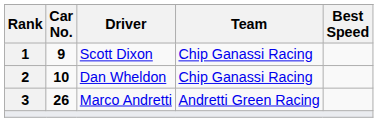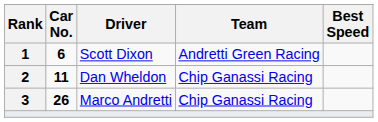Scott Dixon | Car No.: 9 -> 6
Scott Dixon | Team: Chip Ganassi Racing -> Andretti Green Racing
Dan Wheldon | Car No.: 10 -> 11
Marco Andretti | Team: Andretti Green Racing -> Chip Ganassi Racing
